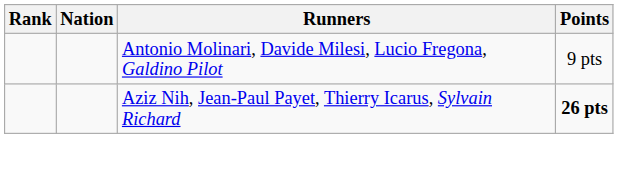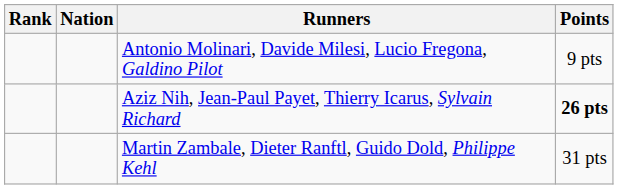+ row: Martin Zambale, Dieter Ranftl, Guido Dold, Philippe Kehl | 31 pts
